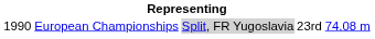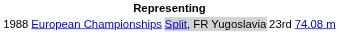European Championships | column 1: 1990 -> 1988
